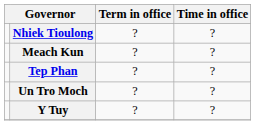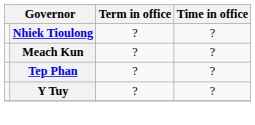- row: Un Tro Moch | ? | ?
